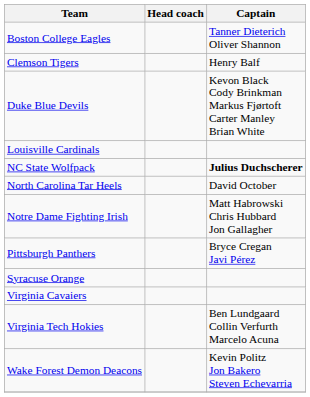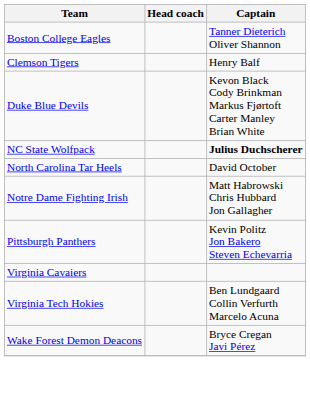- row: Louisville Cardinals
Pittsburgh Panthers | Captain: Bryce Cregan Javi Pérez -> Kevin Politz Jon Bakero Steven Echevarria
- row: Syracuse Orange
Wake Forest Demon Deacons | Captain: Kevin Politz Jon Bakero Steven Echevarria -> Bryce Cregan Javi Pérez
